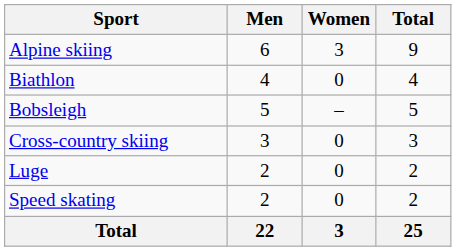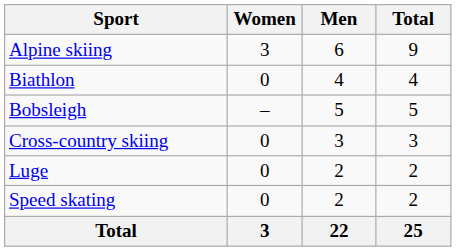columns swapped: Men <-> Women
